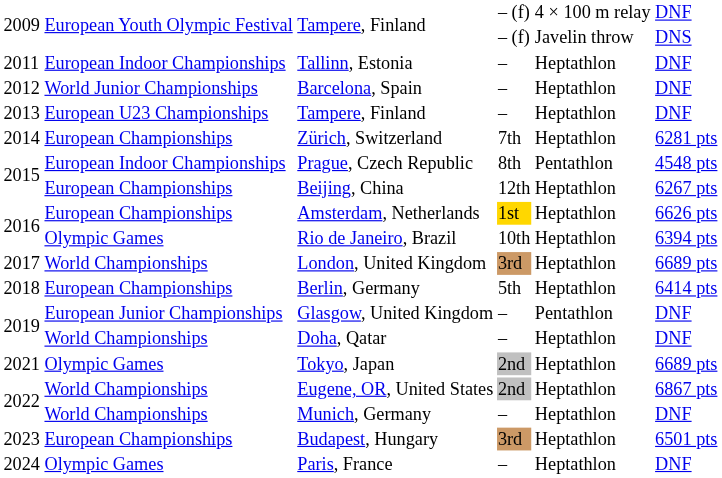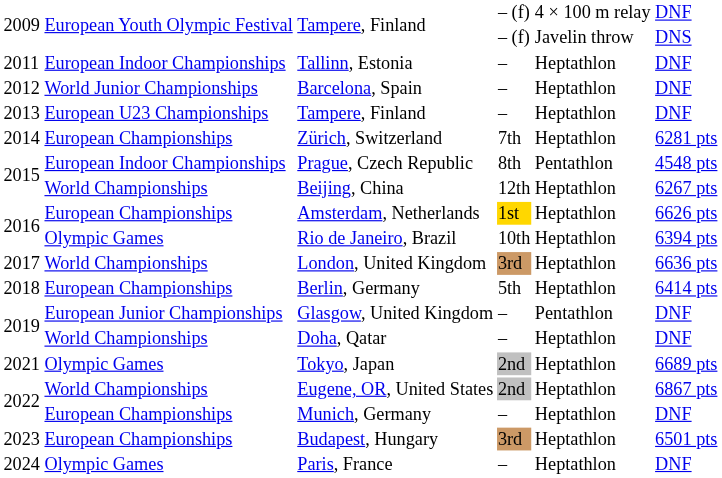Beijing, China | column 2: European Championships -> World Championships
London, United Kingdom | column 6: 6689 pts -> 6636 pts
Munich, Germany | column 2: World Championships -> European Championships
